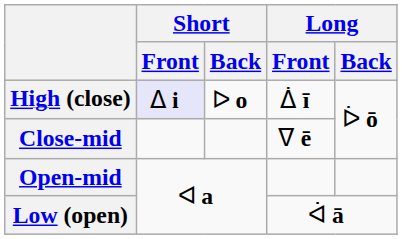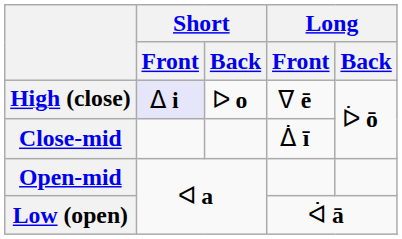High (close) | Long / Front: ᐄ ī -> ᐁ ē
Close-mid | Long / Front: ᐁ ē -> ᐄ ī
